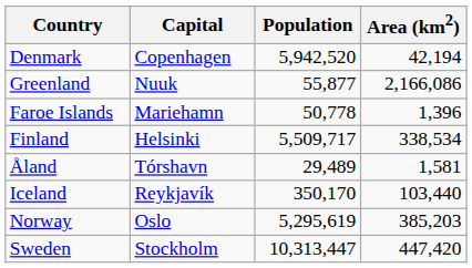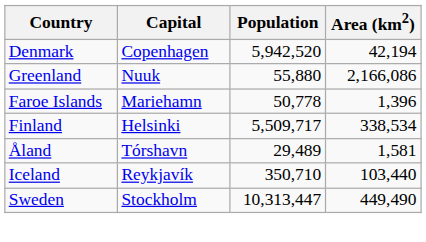Greenland | Population: 55,877 -> 55,880
Iceland | Population: 350,170 -> 350,710
- row: Norway | Oslo | 5,295,619 | 385,203
Sweden | Area (km2): 447,420 -> 449,490
